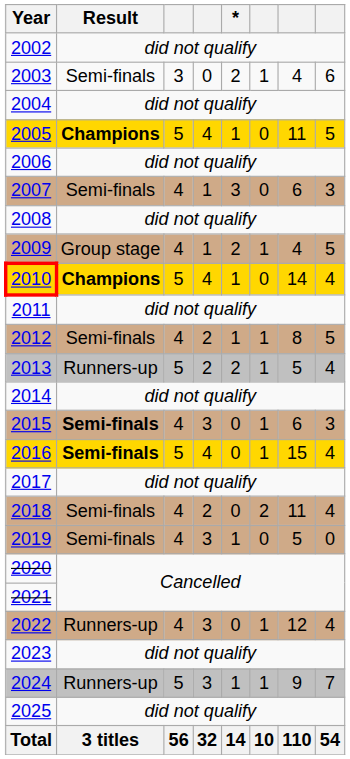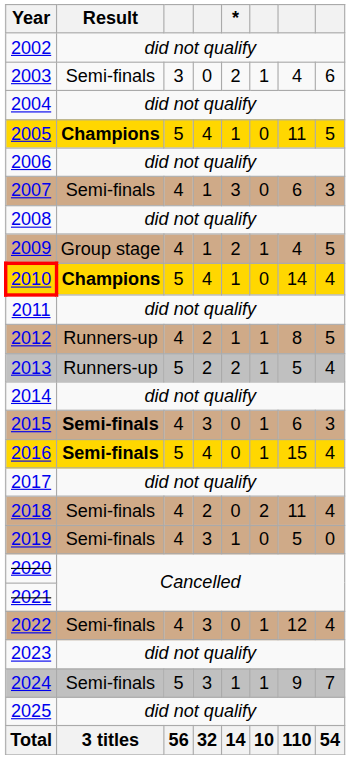2012 | Result: Semi-finals -> Runners-up
2022 | Result: Runners-up -> Semi-finals
2024 | Result: Runners-up -> Semi-finals
